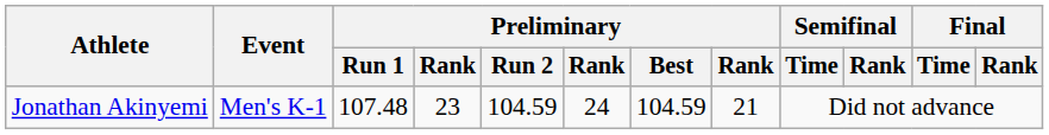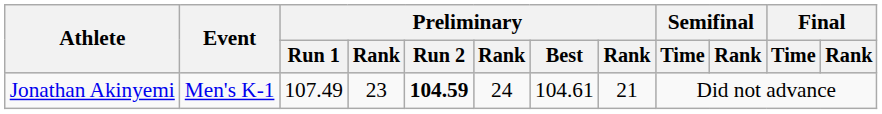Jonathan Akinyemi | Preliminary / Run 1: 107.48 -> 107.49
Jonathan Akinyemi | Preliminary / Run 2: normal -> bold
Jonathan Akinyemi | Preliminary / Best: 104.59 -> 104.61
